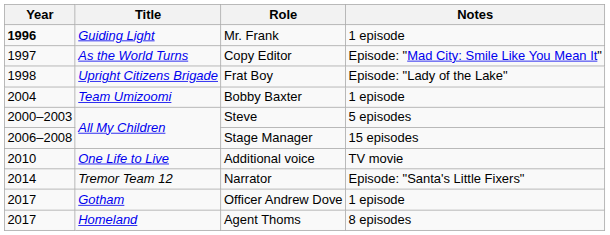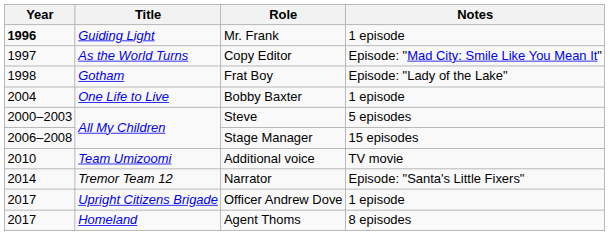Frat Boy | Title: Upright Citizens Brigade -> Gotham
Bobby Baxter | Title: Team Umizoomi -> One Life to Live
Additional voice | Title: One Life to Live -> Team Umizoomi
Officer Andrew Dove | Title: Gotham -> Upright Citizens Brigade
